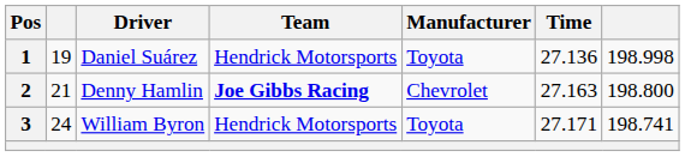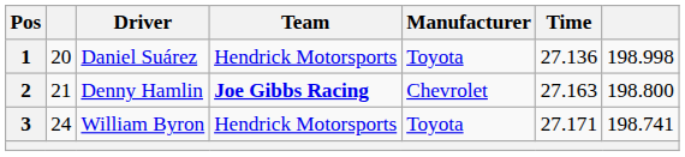1 | column 2: 19 -> 20
